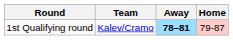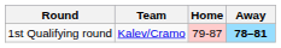columns swapped: Home <-> Away
